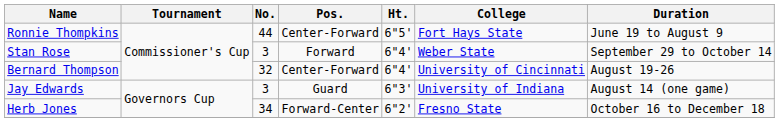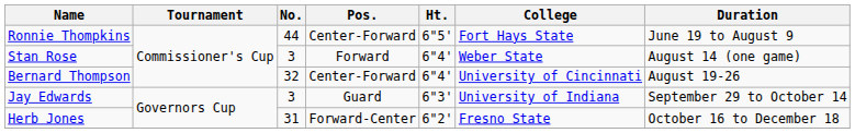Stan Rose | Duration: September 29 to October 14 -> August 14 (one game)
Jay Edwards | Duration: August 14 (one game) -> September 29 to October 14
Herb Jones | No.: 34 -> 31
